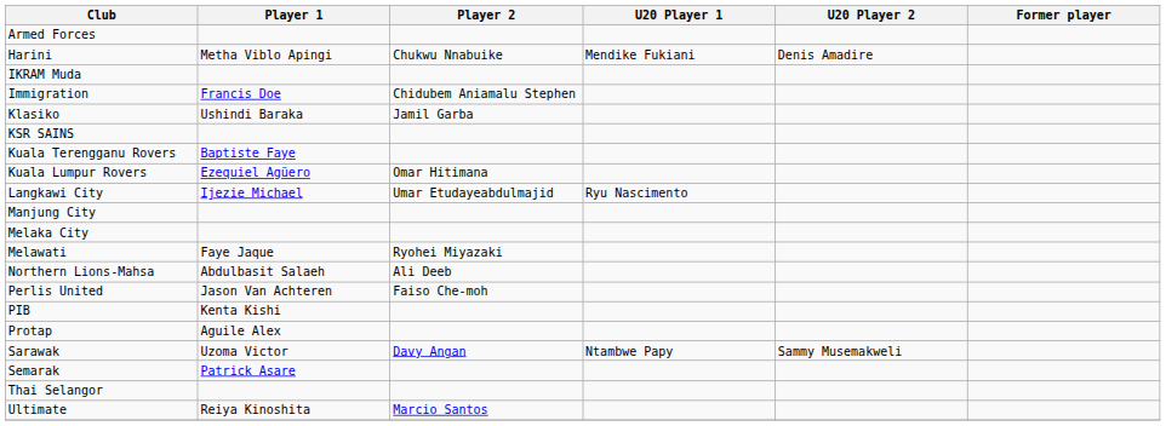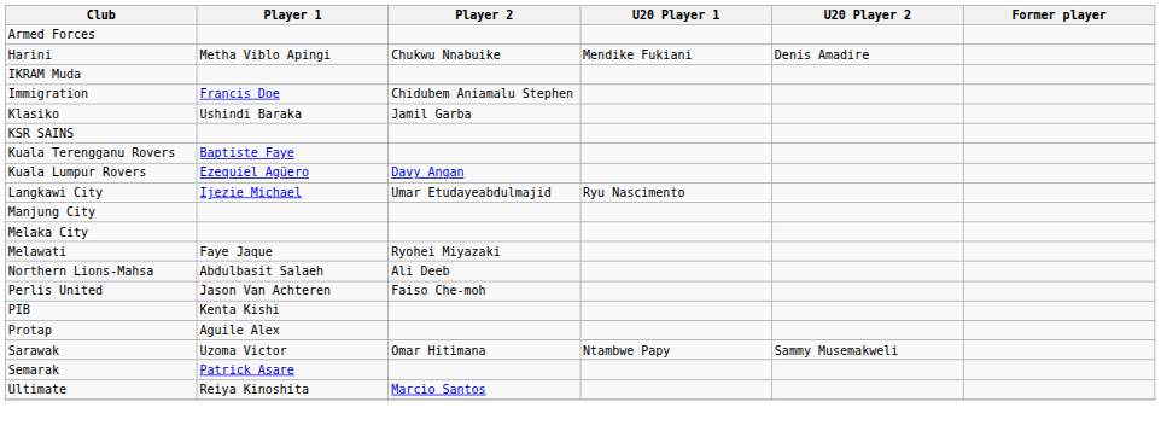Kuala Lumpur Rovers | Player 2: Omar Hitimana -> Davy Angan
Sarawak | Player 2: Davy Angan -> Omar Hitimana
- row: Thai Selangor
